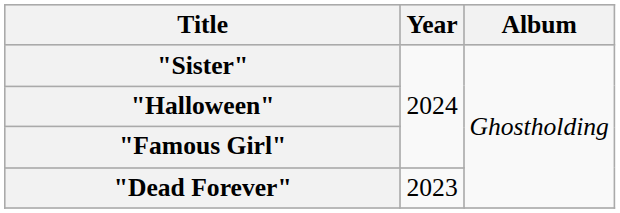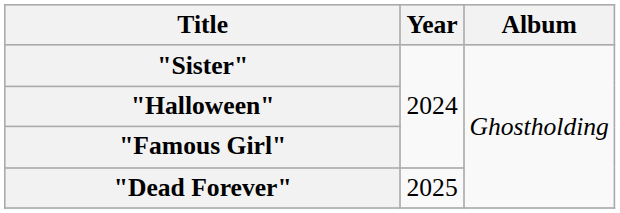"Dead Forever" | Year: 2023 -> 2025
